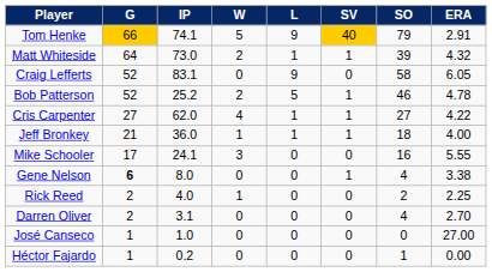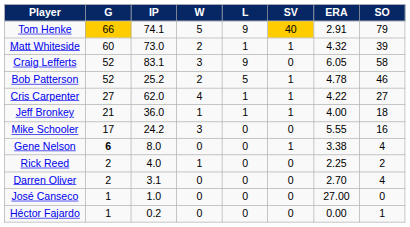columns swapped: ERA <-> SO
Matt Whiteside | G: 64 -> 60
Craig Lefferts | W: 0 -> 3
Mike Schooler | IP: 24.1 -> 24.2
